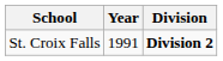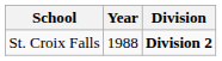St. Croix Falls | Year: 1991 -> 1988
